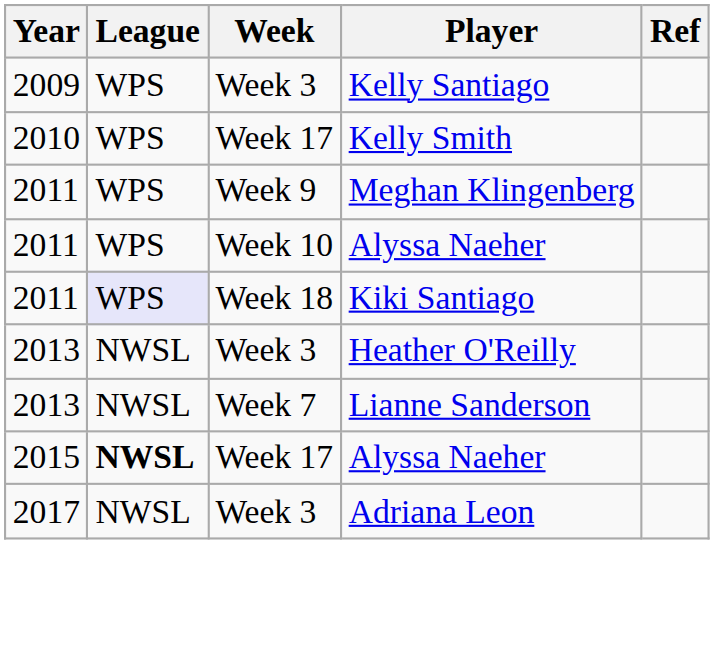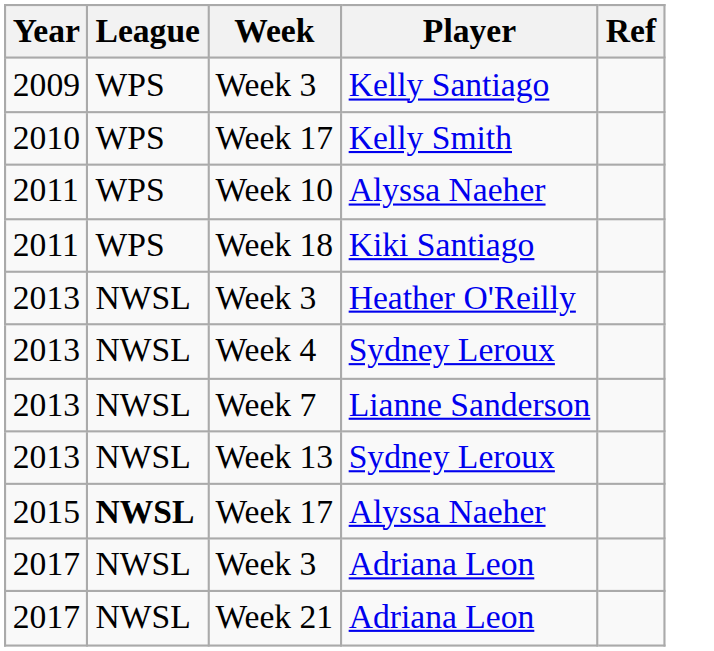- row: 2011 | WPS | Week 9 | Meghan Klingenberg
Week 18 | League: lavender background -> no background
+ row: 2013 | NWSL | Week 4 | Sydney Leroux
+ row: 2013 | NWSL | Week 13 | Sydney Leroux
+ row: 2017 | NWSL | Week 21 | Adriana Leon
